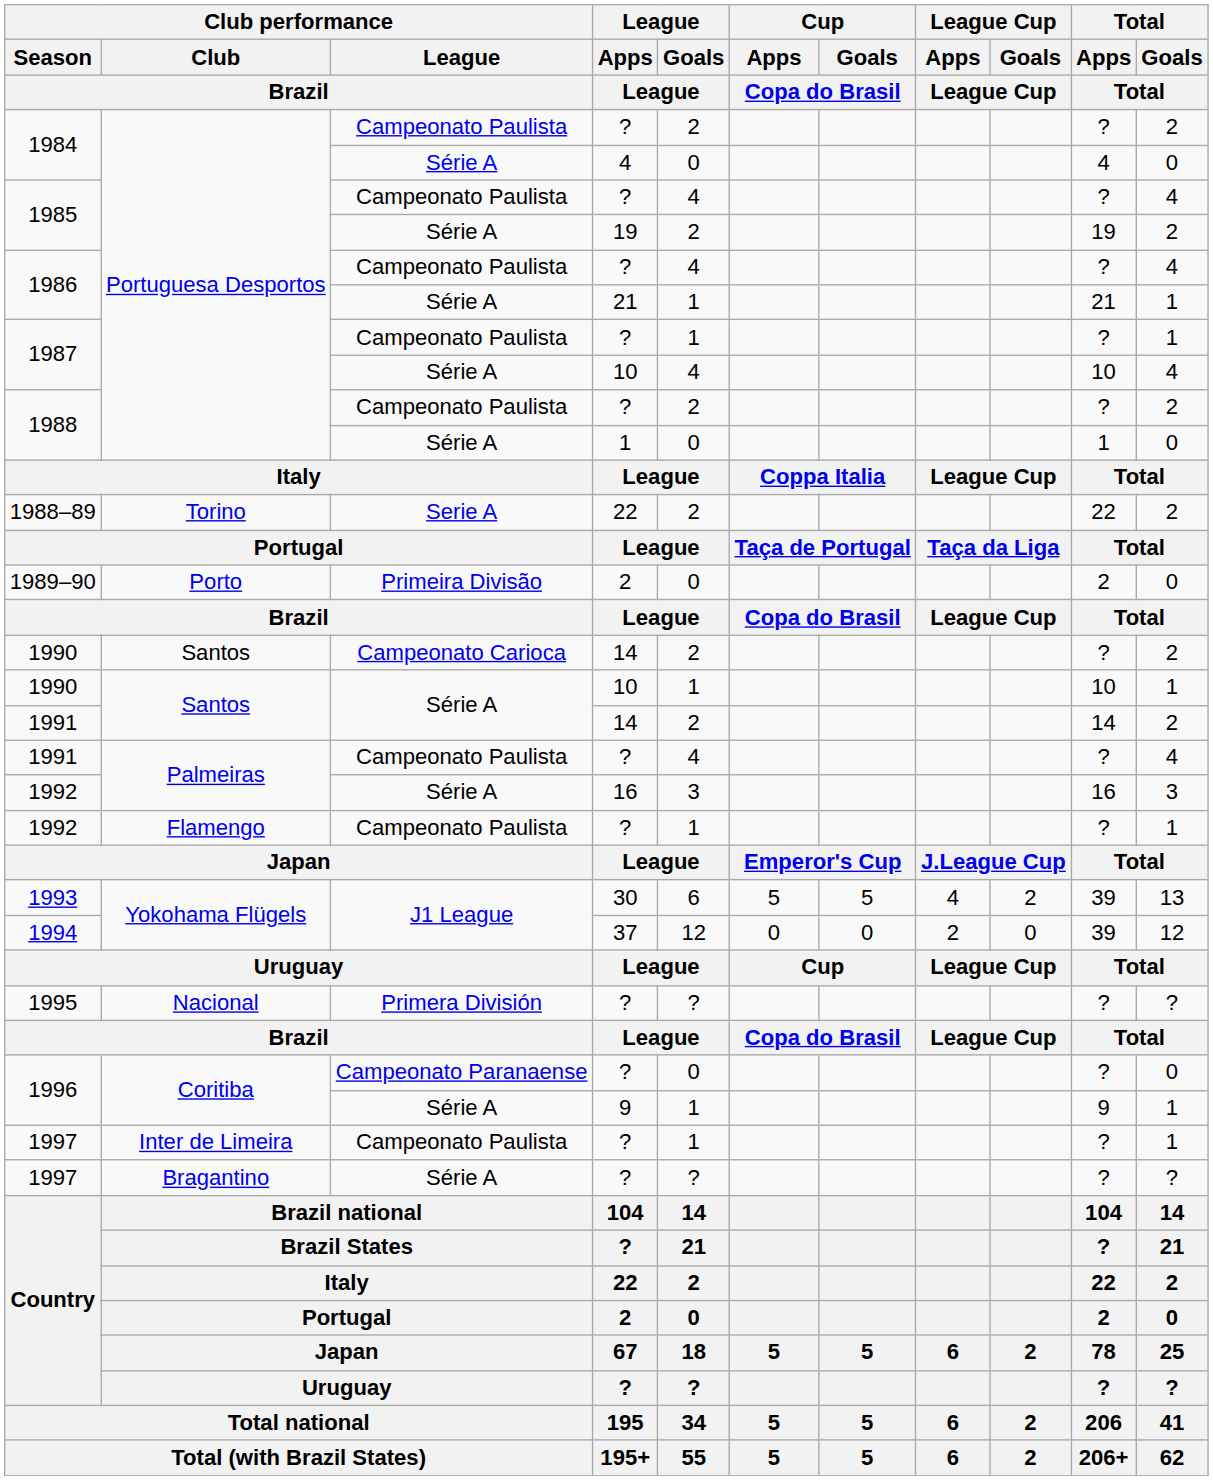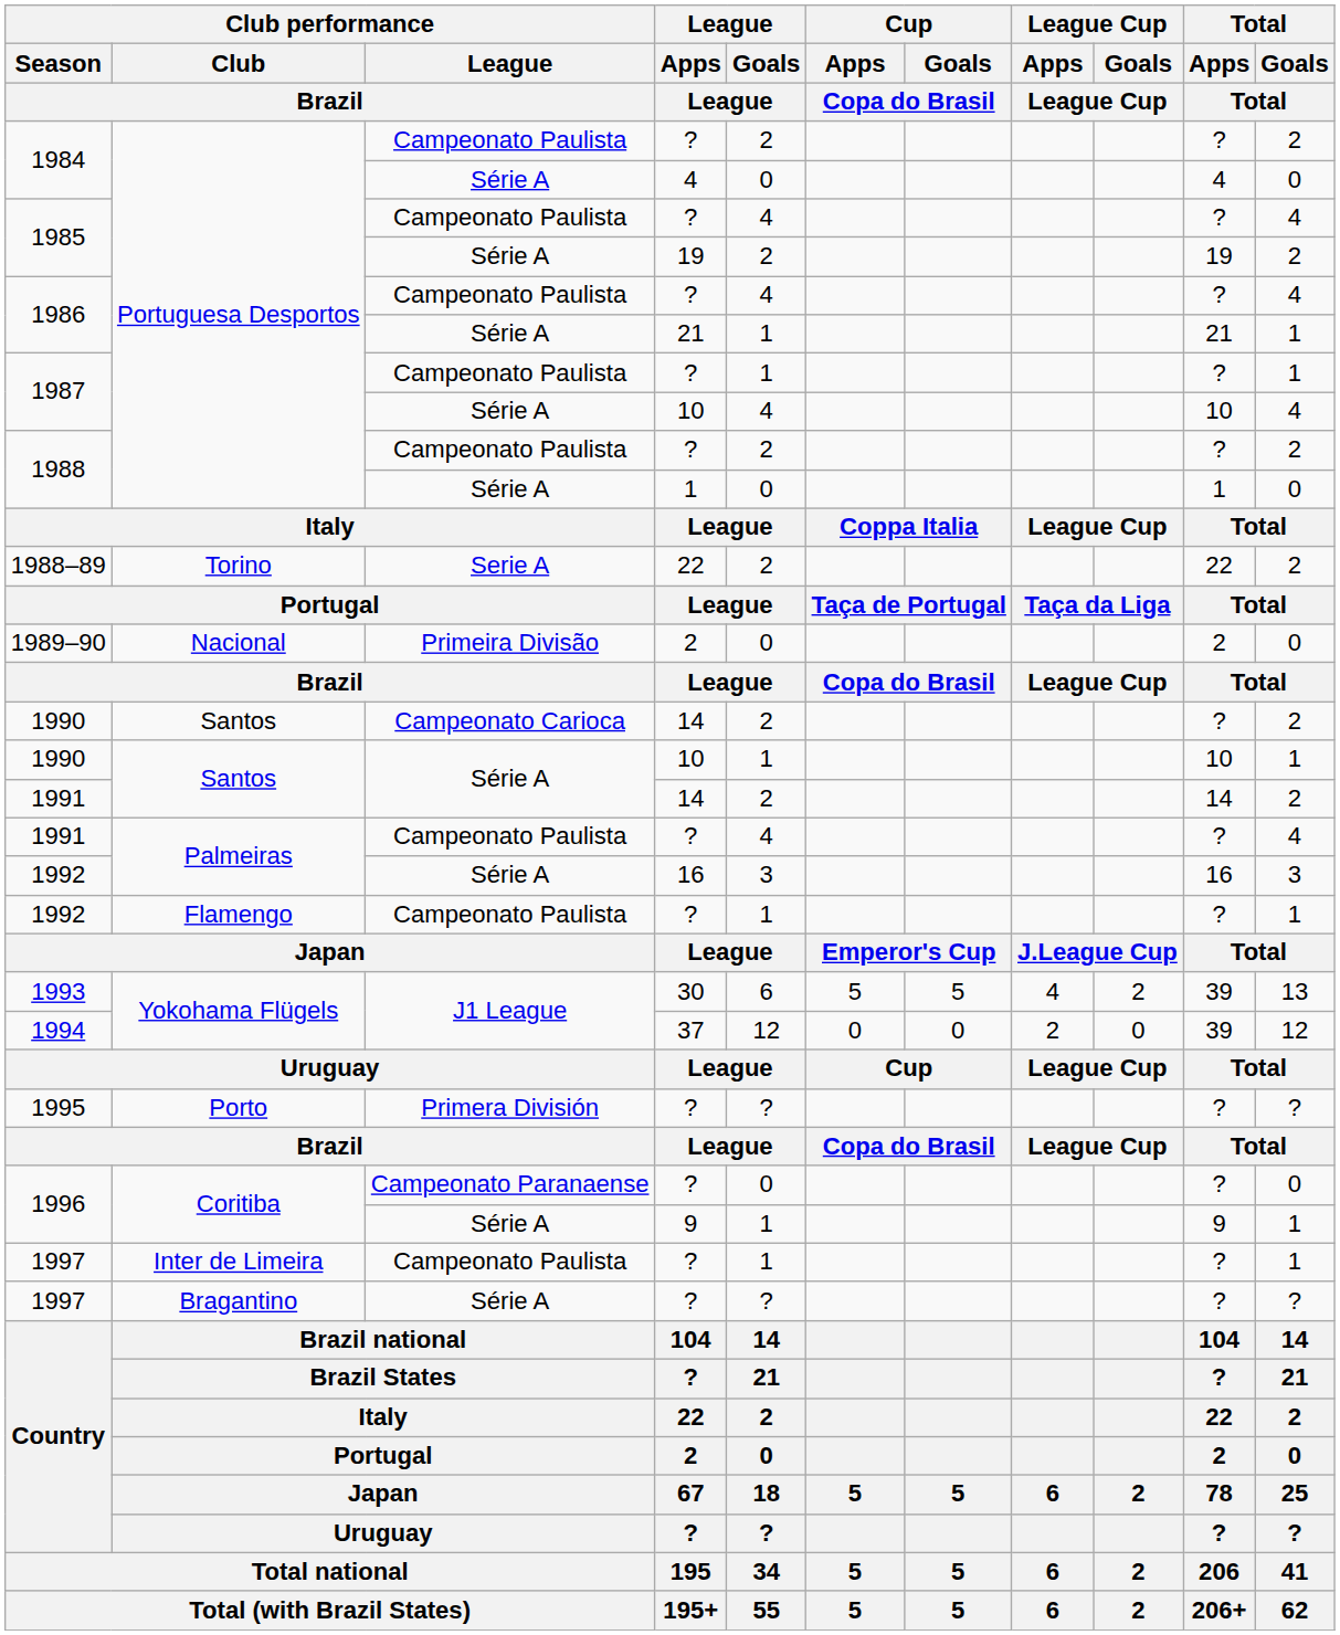1989–90 | Club performance / Club / Brazil: Porto -> Nacional
1995 | Club performance / Club / Brazil: Nacional -> Porto
